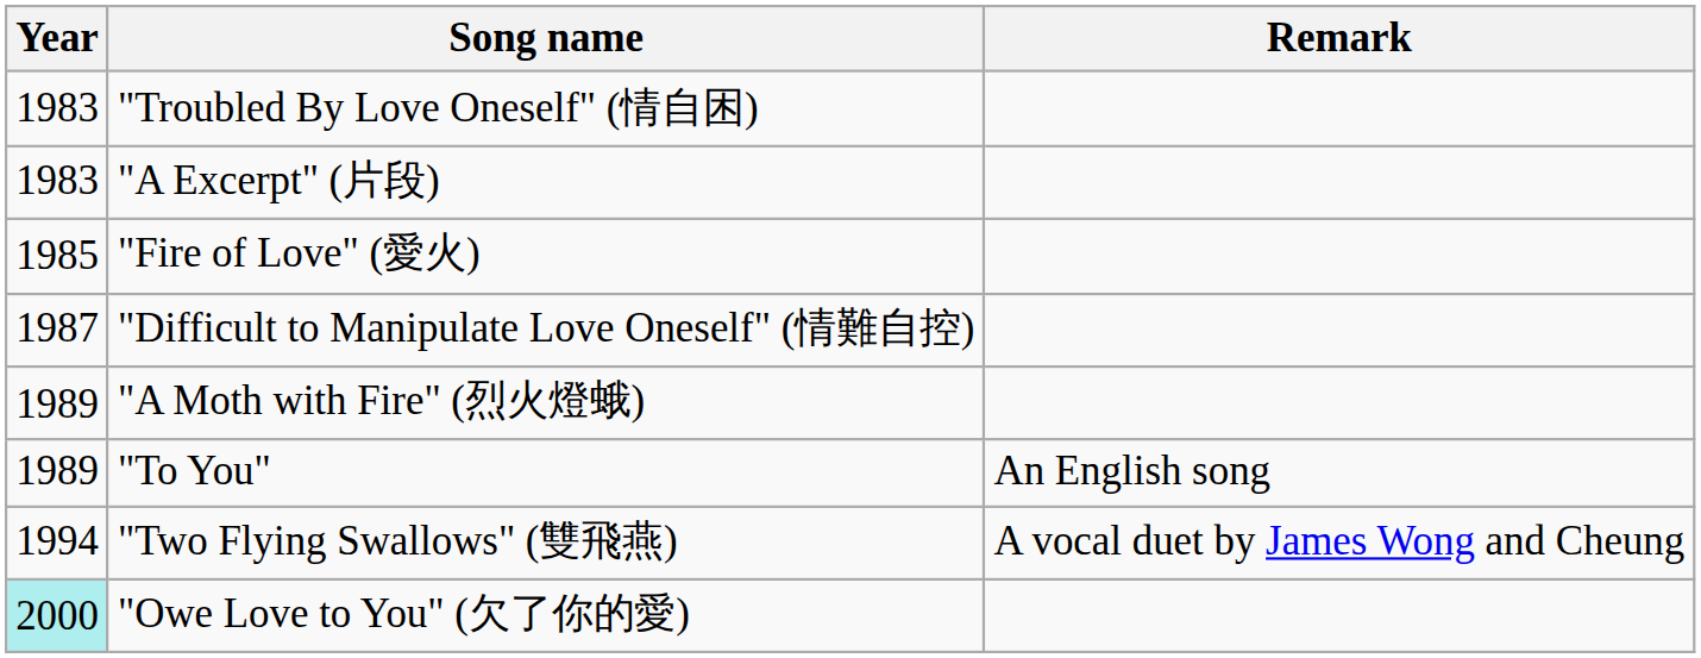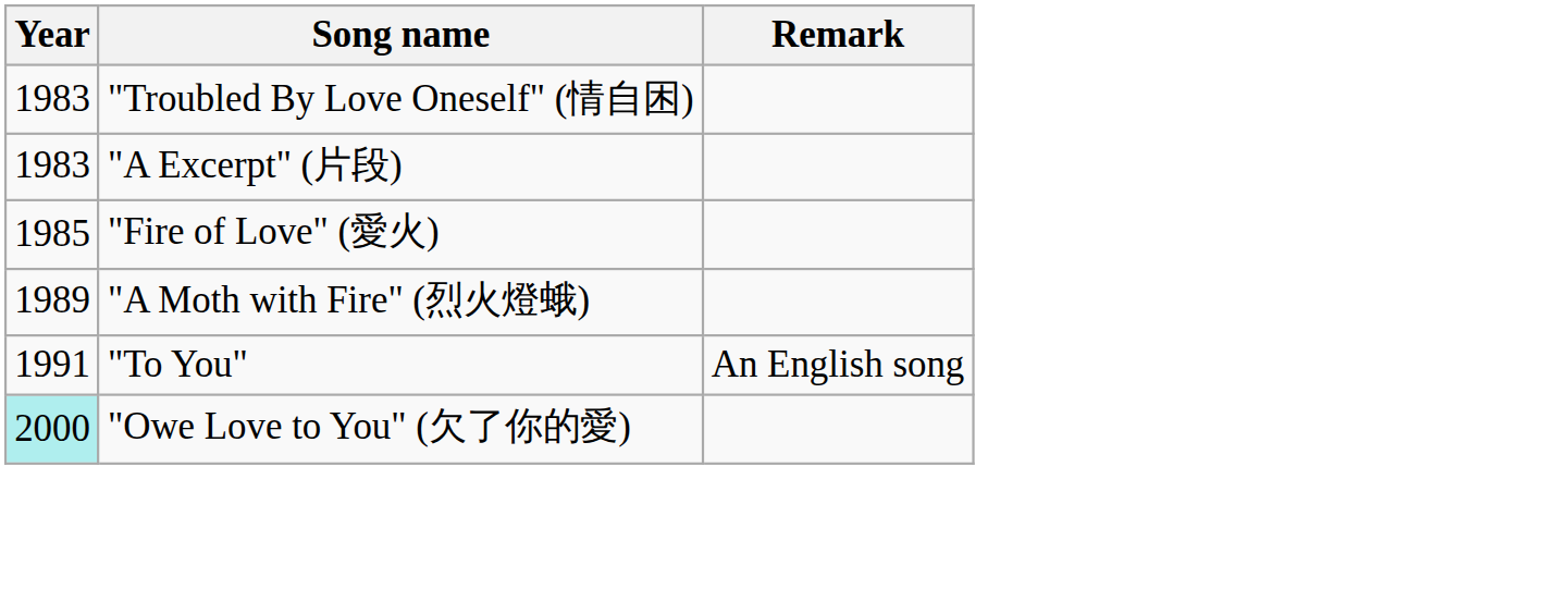- row: 1987 | "Difficult to Manipulate Love Oneself" (情難自控)
"To You" | Year: 1989 -> 1991
- row: 1994 | "Two Flying Swallows" (雙飛燕) | A vocal duet by James Wong and Cheung
